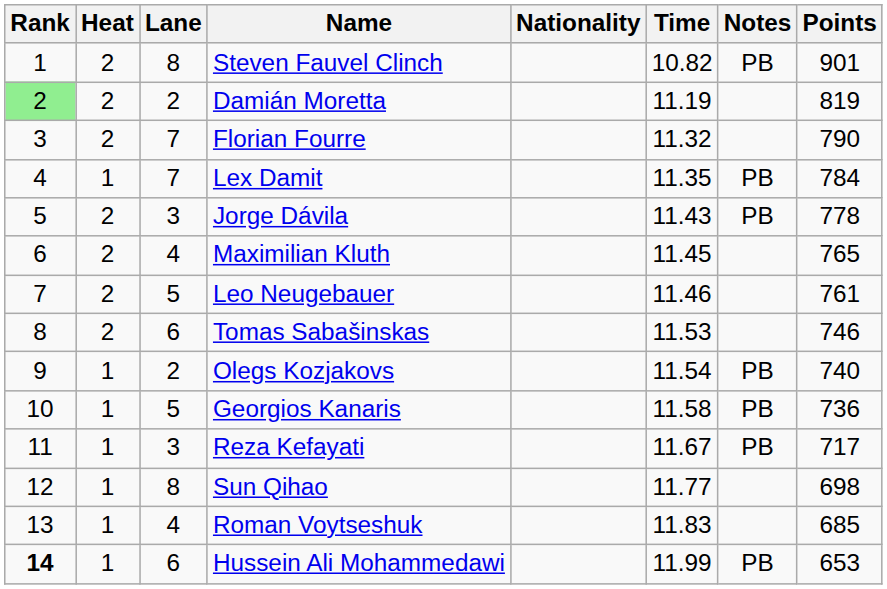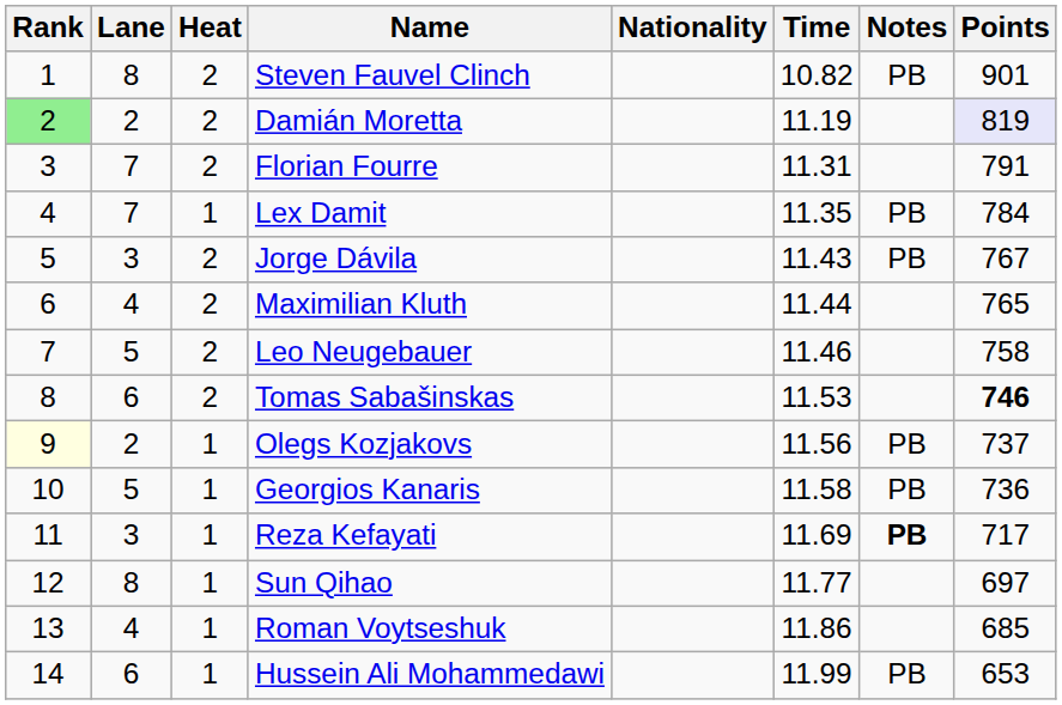columns swapped: Heat <-> Lane
Damián Moretta | Points: no background -> lavender background
Florian Fourre | Time: 11.32 -> 11.31
Florian Fourre | Points: 790 -> 791
Jorge Dávila | Points: 778 -> 767
Maximilian Kluth | Time: 11.45 -> 11.44
Leo Neugebauer | Points: 761 -> 758
Tomas Sabašinskas | Points: normal -> bold
Olegs Kozjakovs | Rank: no background -> lightyellow background
Olegs Kozjakovs | Time: 11.54 -> 11.56
Olegs Kozjakovs | Points: 740 -> 737
Reza Kefayati | Time: 11.67 -> 11.69
Reza Kefayati | Notes: normal -> bold
Sun Qihao | Points: 698 -> 697
Roman Voytseshuk | Time: 11.83 -> 11.86
Hussein Ali Mohammedawi | Rank: bold -> normal
